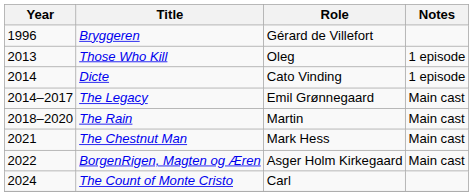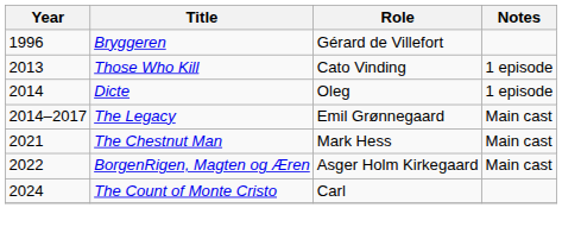Those Who Kill | Role: Oleg -> Cato Vinding
Dicte | Role: Cato Vinding -> Oleg
- row: 2018–2020 | The Rain | Martin | Main cast
